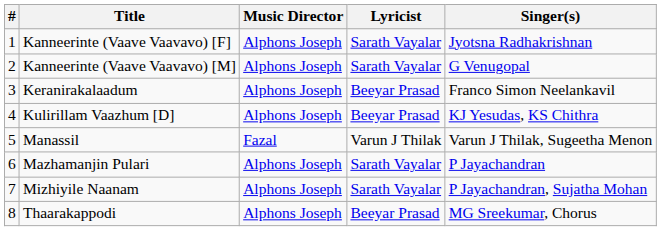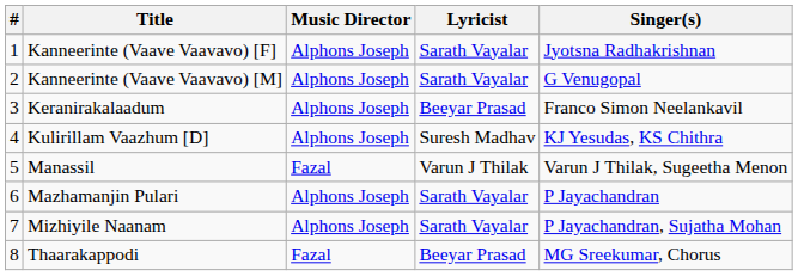Kulirillam Vaazhum [D] | Lyricist: Beeyar Prasad -> Suresh Madhav
Thaarakappodi | Music Director: Alphons Joseph -> Fazal
